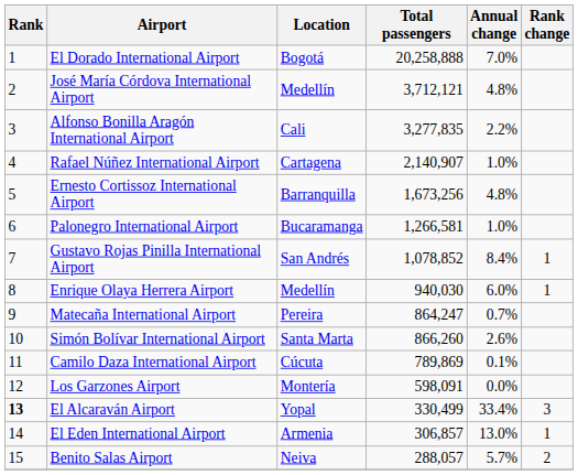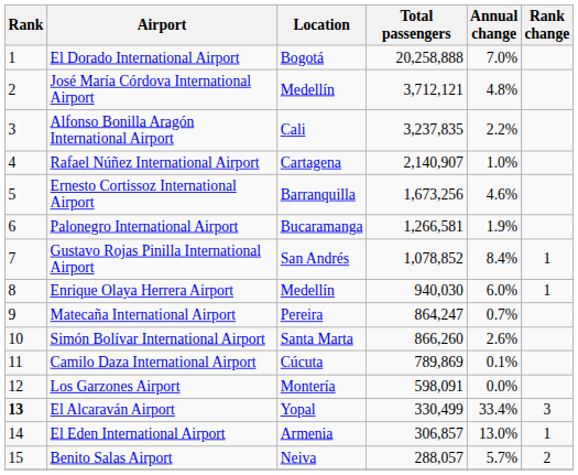Alfonso Bonilla Aragón International Airport | Total passengers: 3,277,835 -> 3,237,835
Ernesto Cortissoz International Airport | Annual change: 4.8% -> 4.6%
Palonegro International Airport | Annual change: 1.0% -> 1.9%
